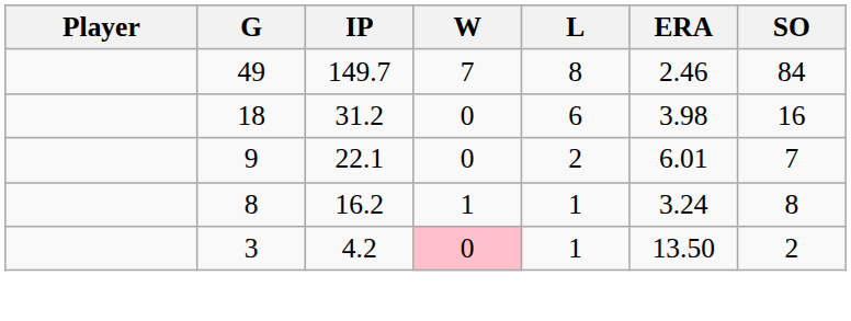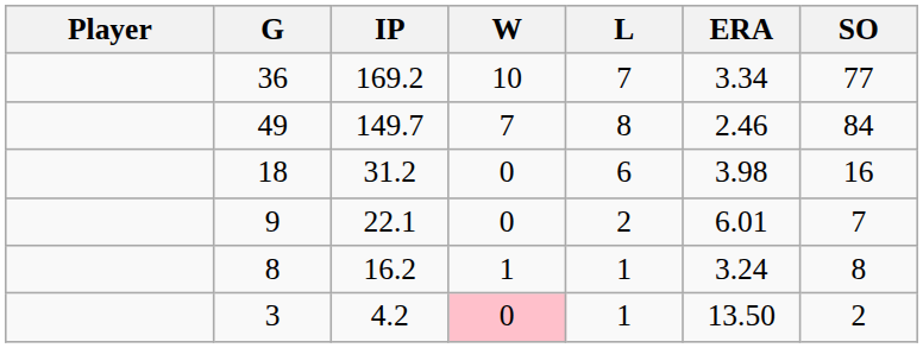+ row: 36 | 169.2 | 10 | 7 | 3.34 | 77
